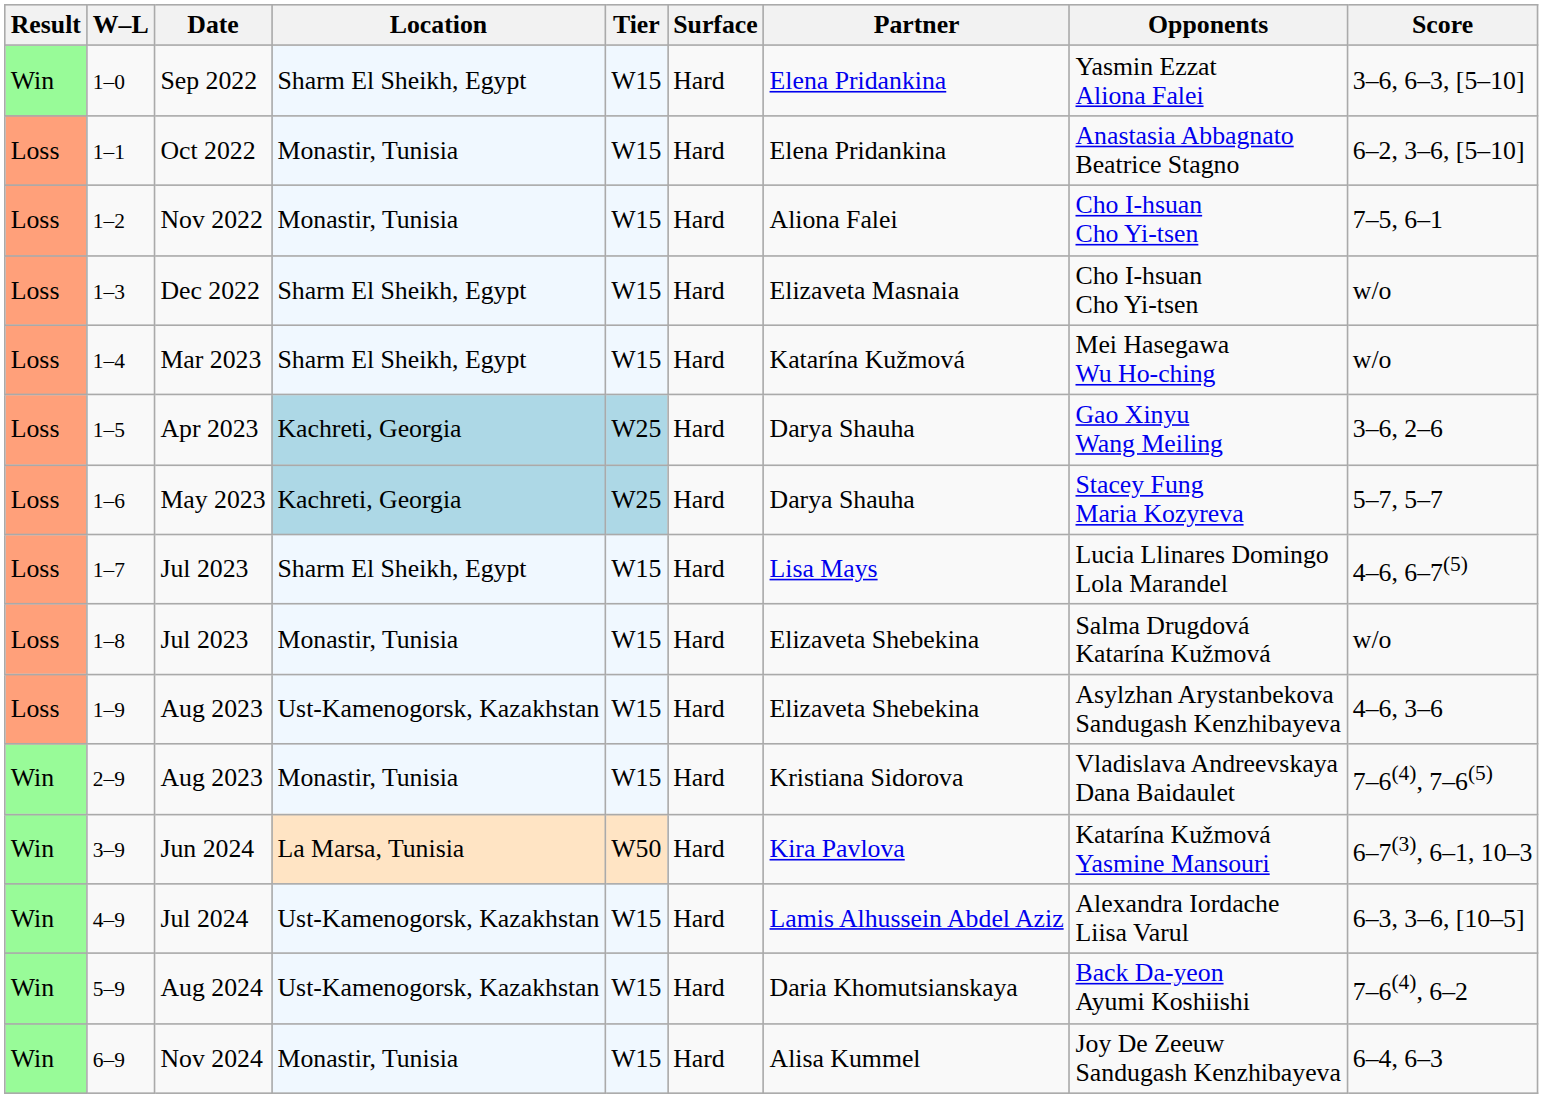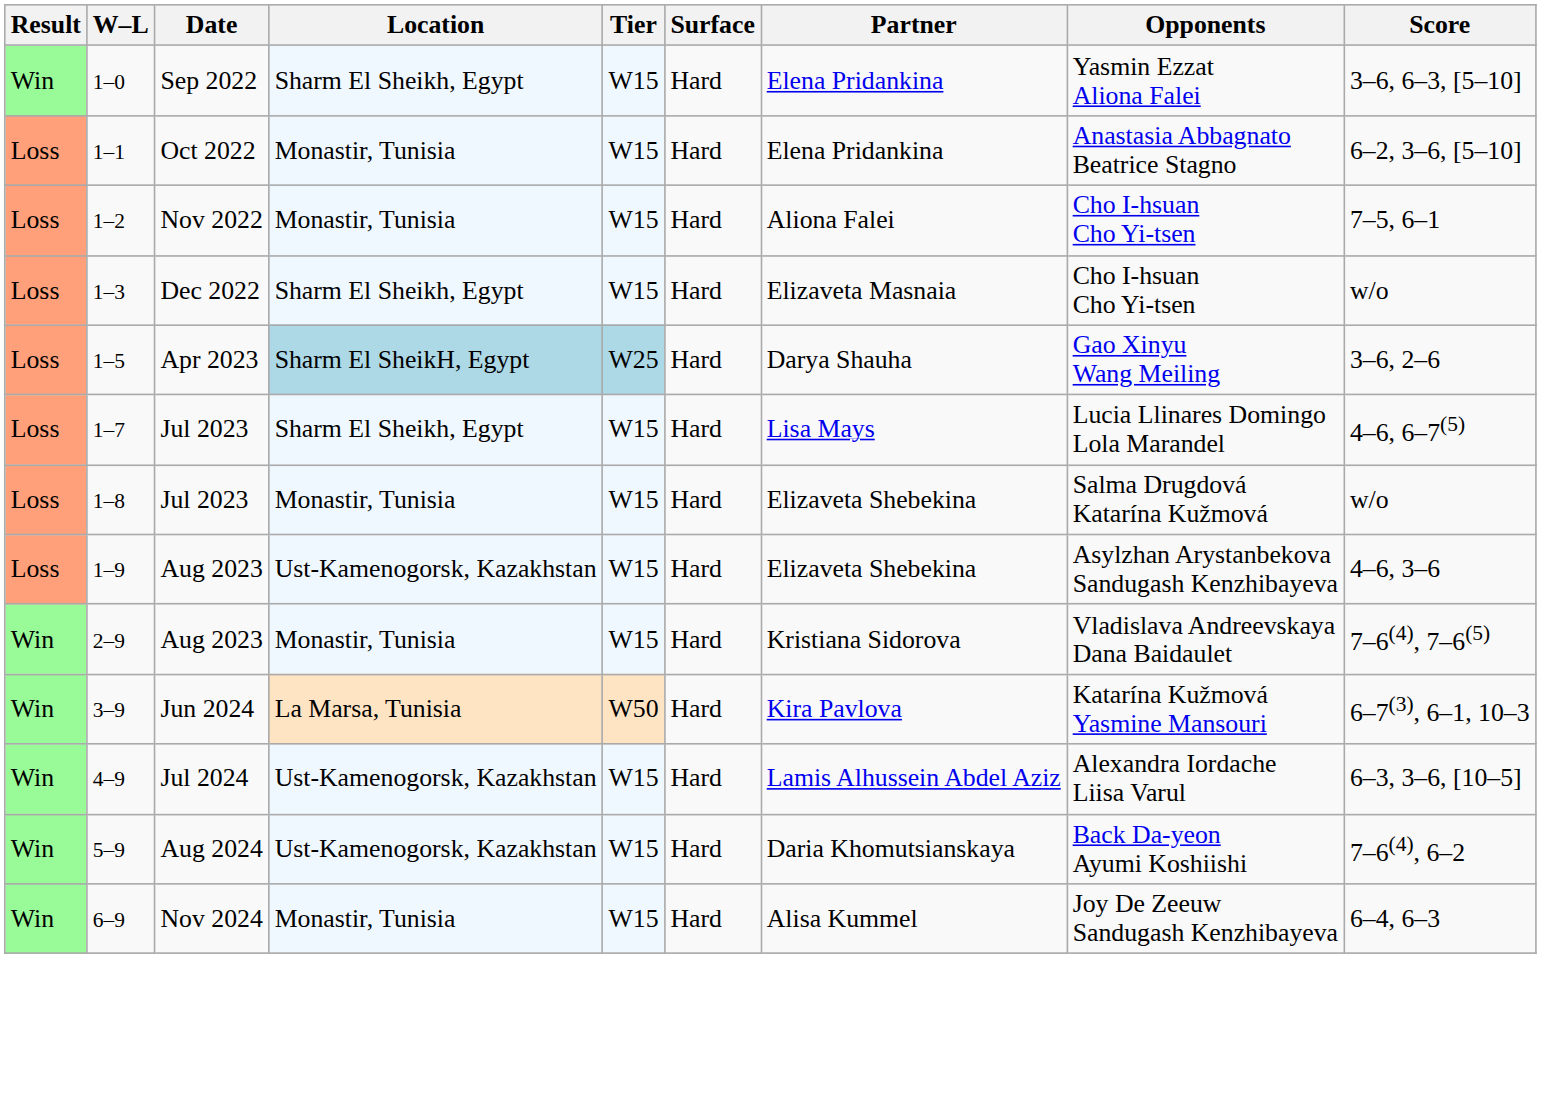- row: Loss | 1–4 | Mar 2023 | Sharm El Sheikh, Egypt | W15 | Hard | Katarína Kužmová | Mei Hasegawa Wu Ho-ching | w/o
1–5 | Location: Kachreti, Georgia -> Sharm El SheikH, Egypt
- row: Loss | 1–6 | May 2023 | Kachreti, Georgia | W25 | Hard | Darya Shauha | Stacey Fung Maria Kozyreva | 5–7, 5–7
